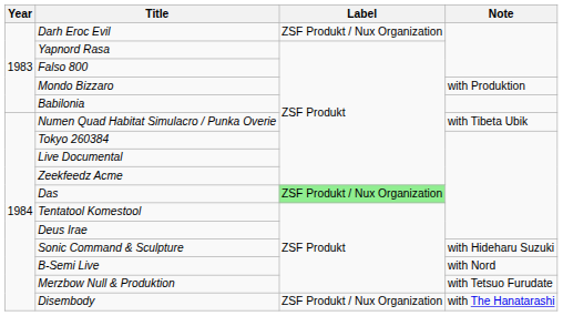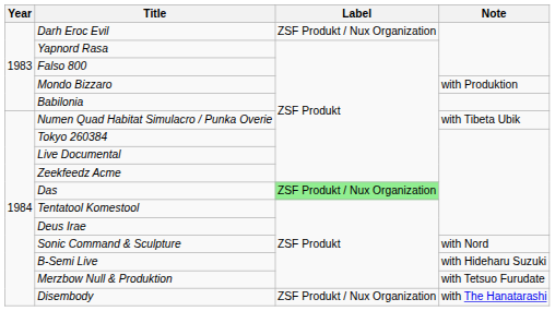Sonic Command & Sculpture | Note: with Hideharu Suzuki -> with Nord
B-Semi Live | Note: with Nord -> with Hideharu Suzuki
